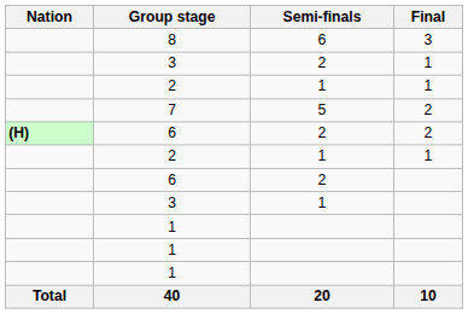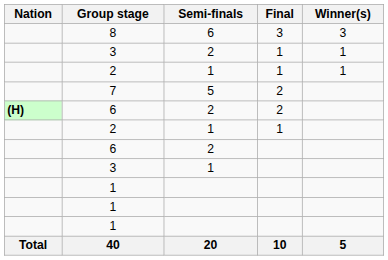+ column: Winner(s) | 3 | 1 | 1 | 5
